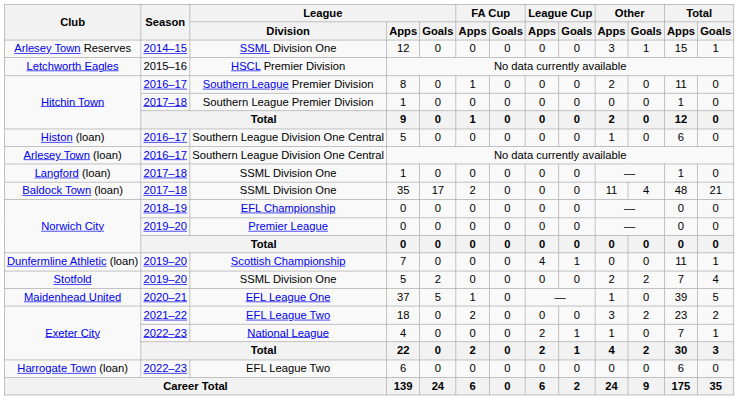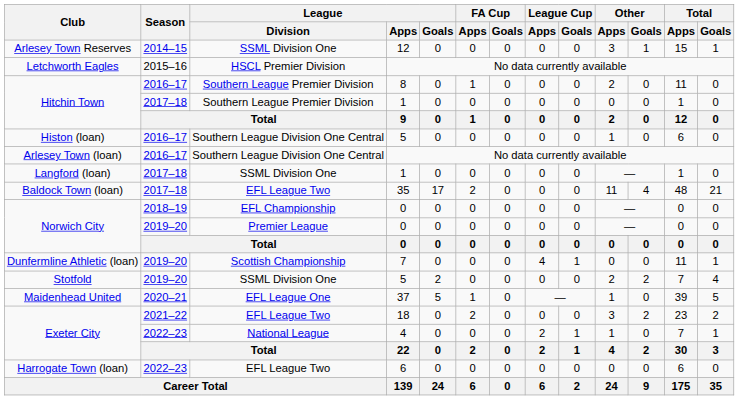Baldock Town (loan) | League / Division: SSML Division One -> EFL League Two
